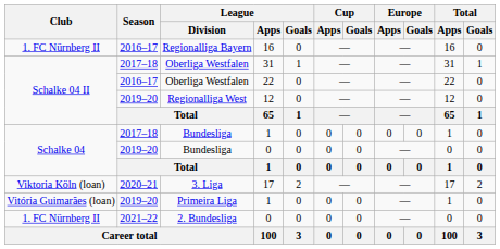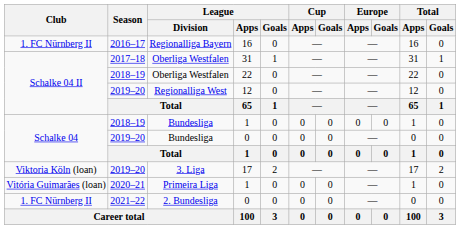Oberliga Westfalen / 22 | Season: 2016–17 -> 2018–19
Bundesliga / 1 | Season: 2017–18 -> 2018–19
3. Liga | Season: 2020–21 -> 2019–20
Primeira Liga | Season: 2019–20 -> 2020–21
